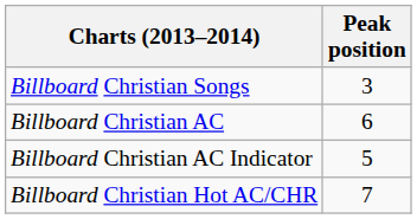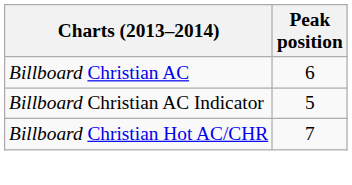- row: Billboard Christian Songs | 3
